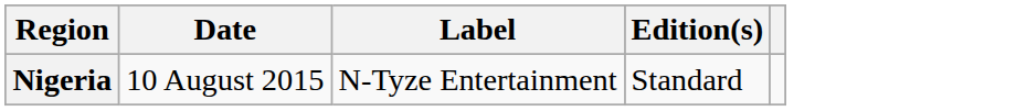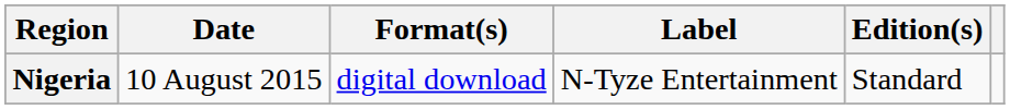+ column: Format(s) | digital download
